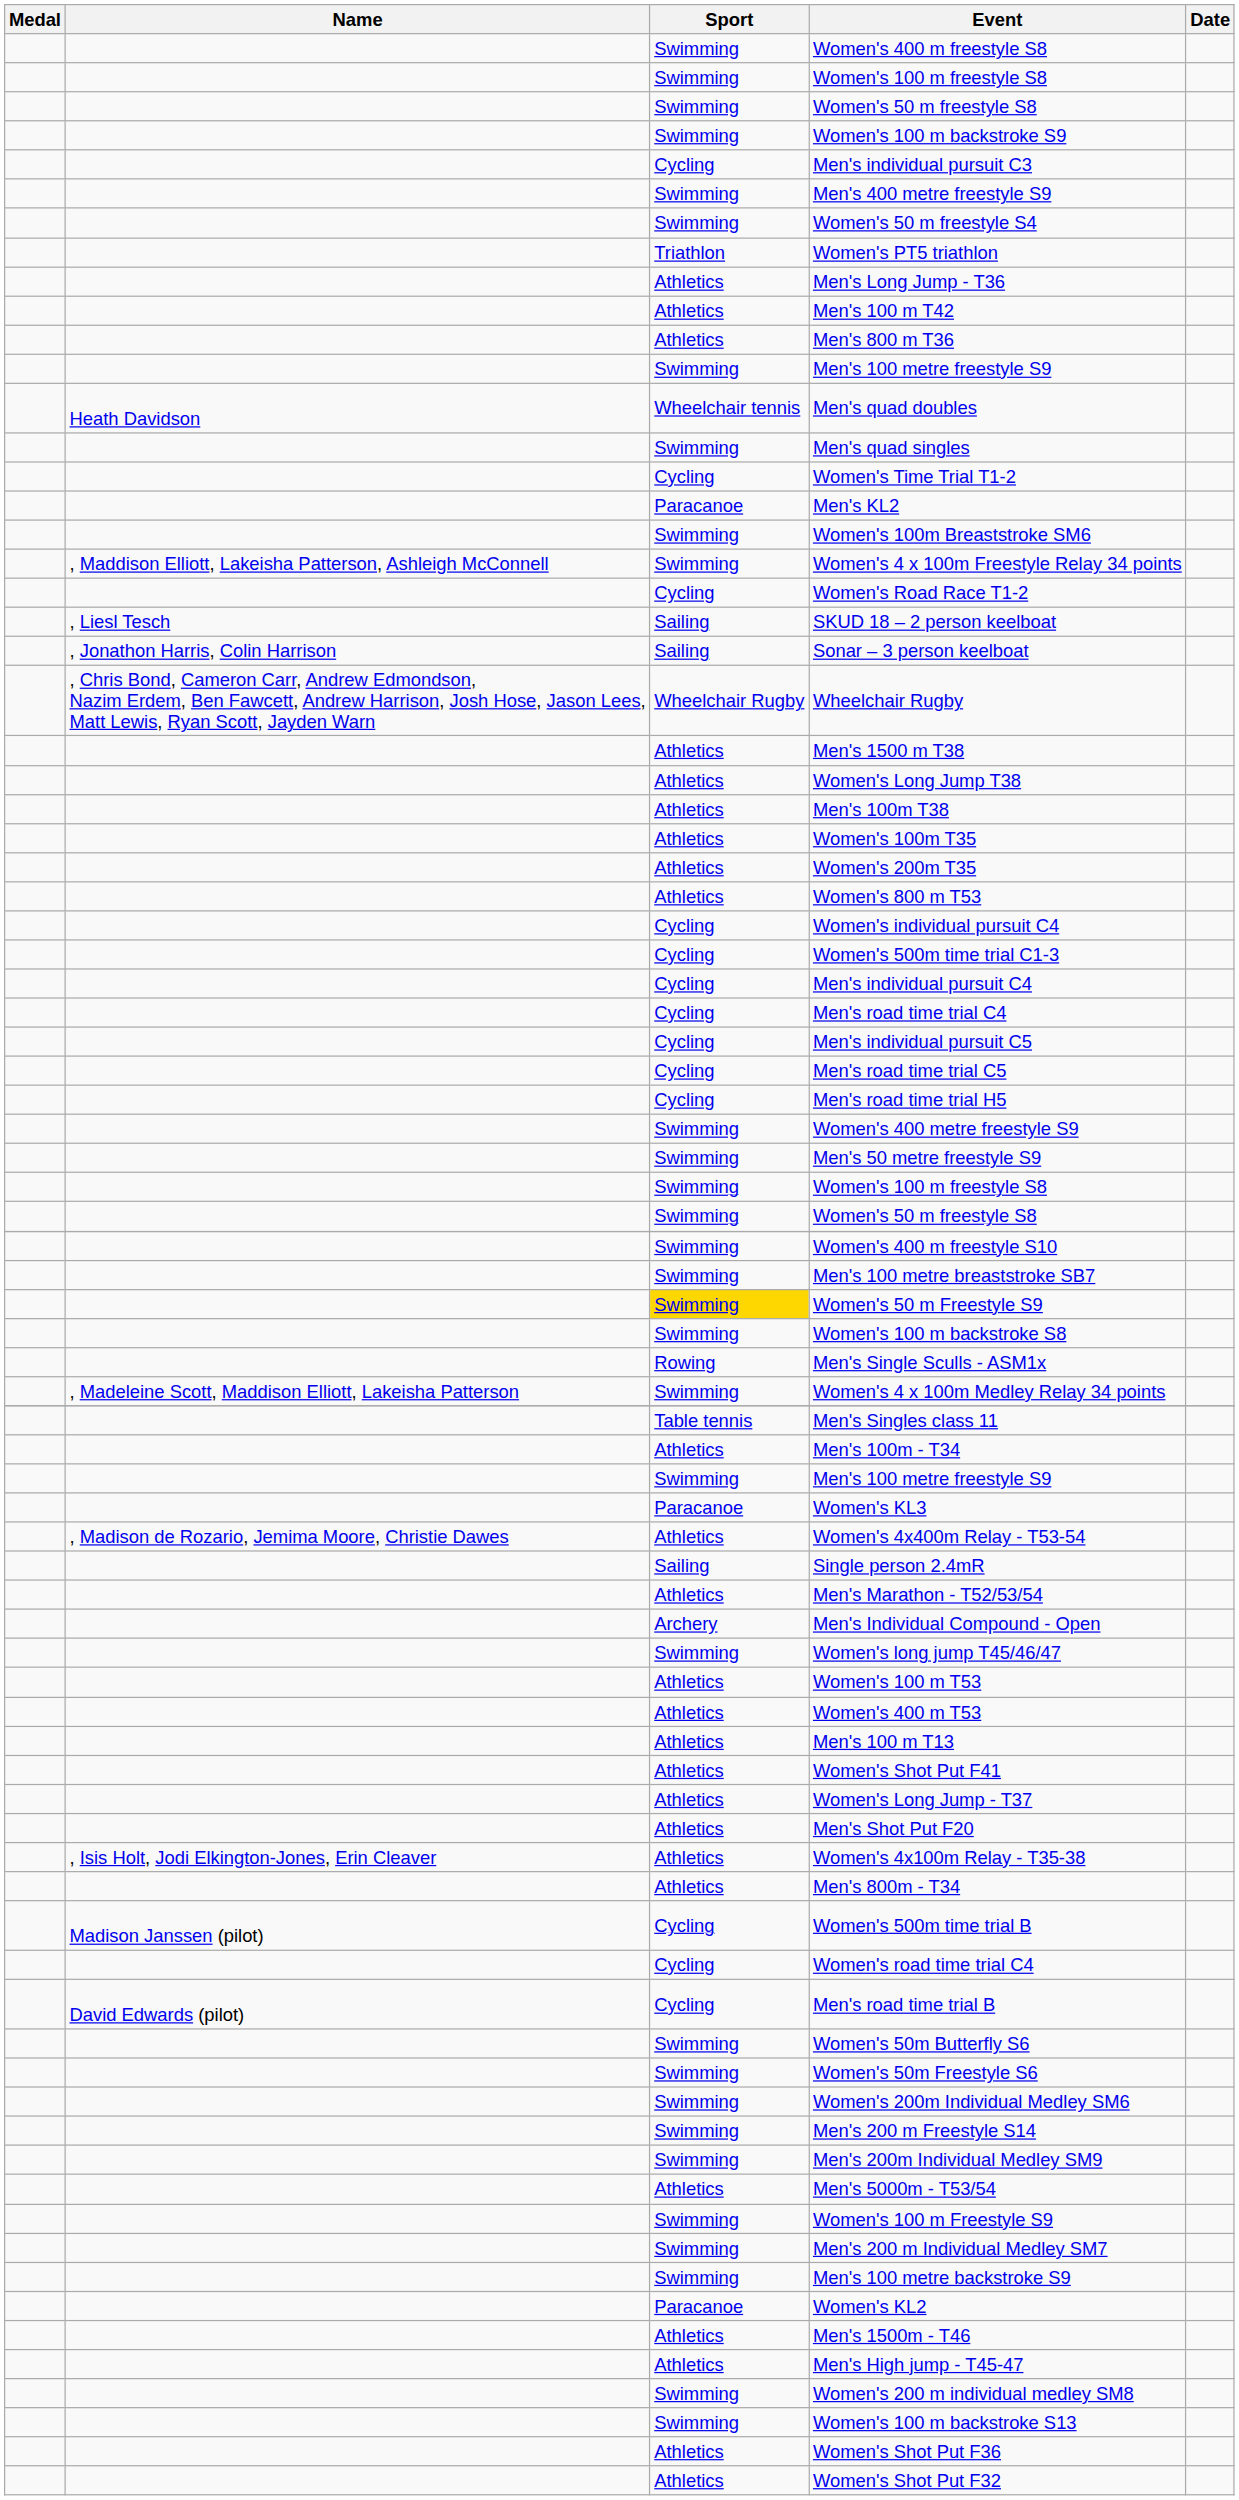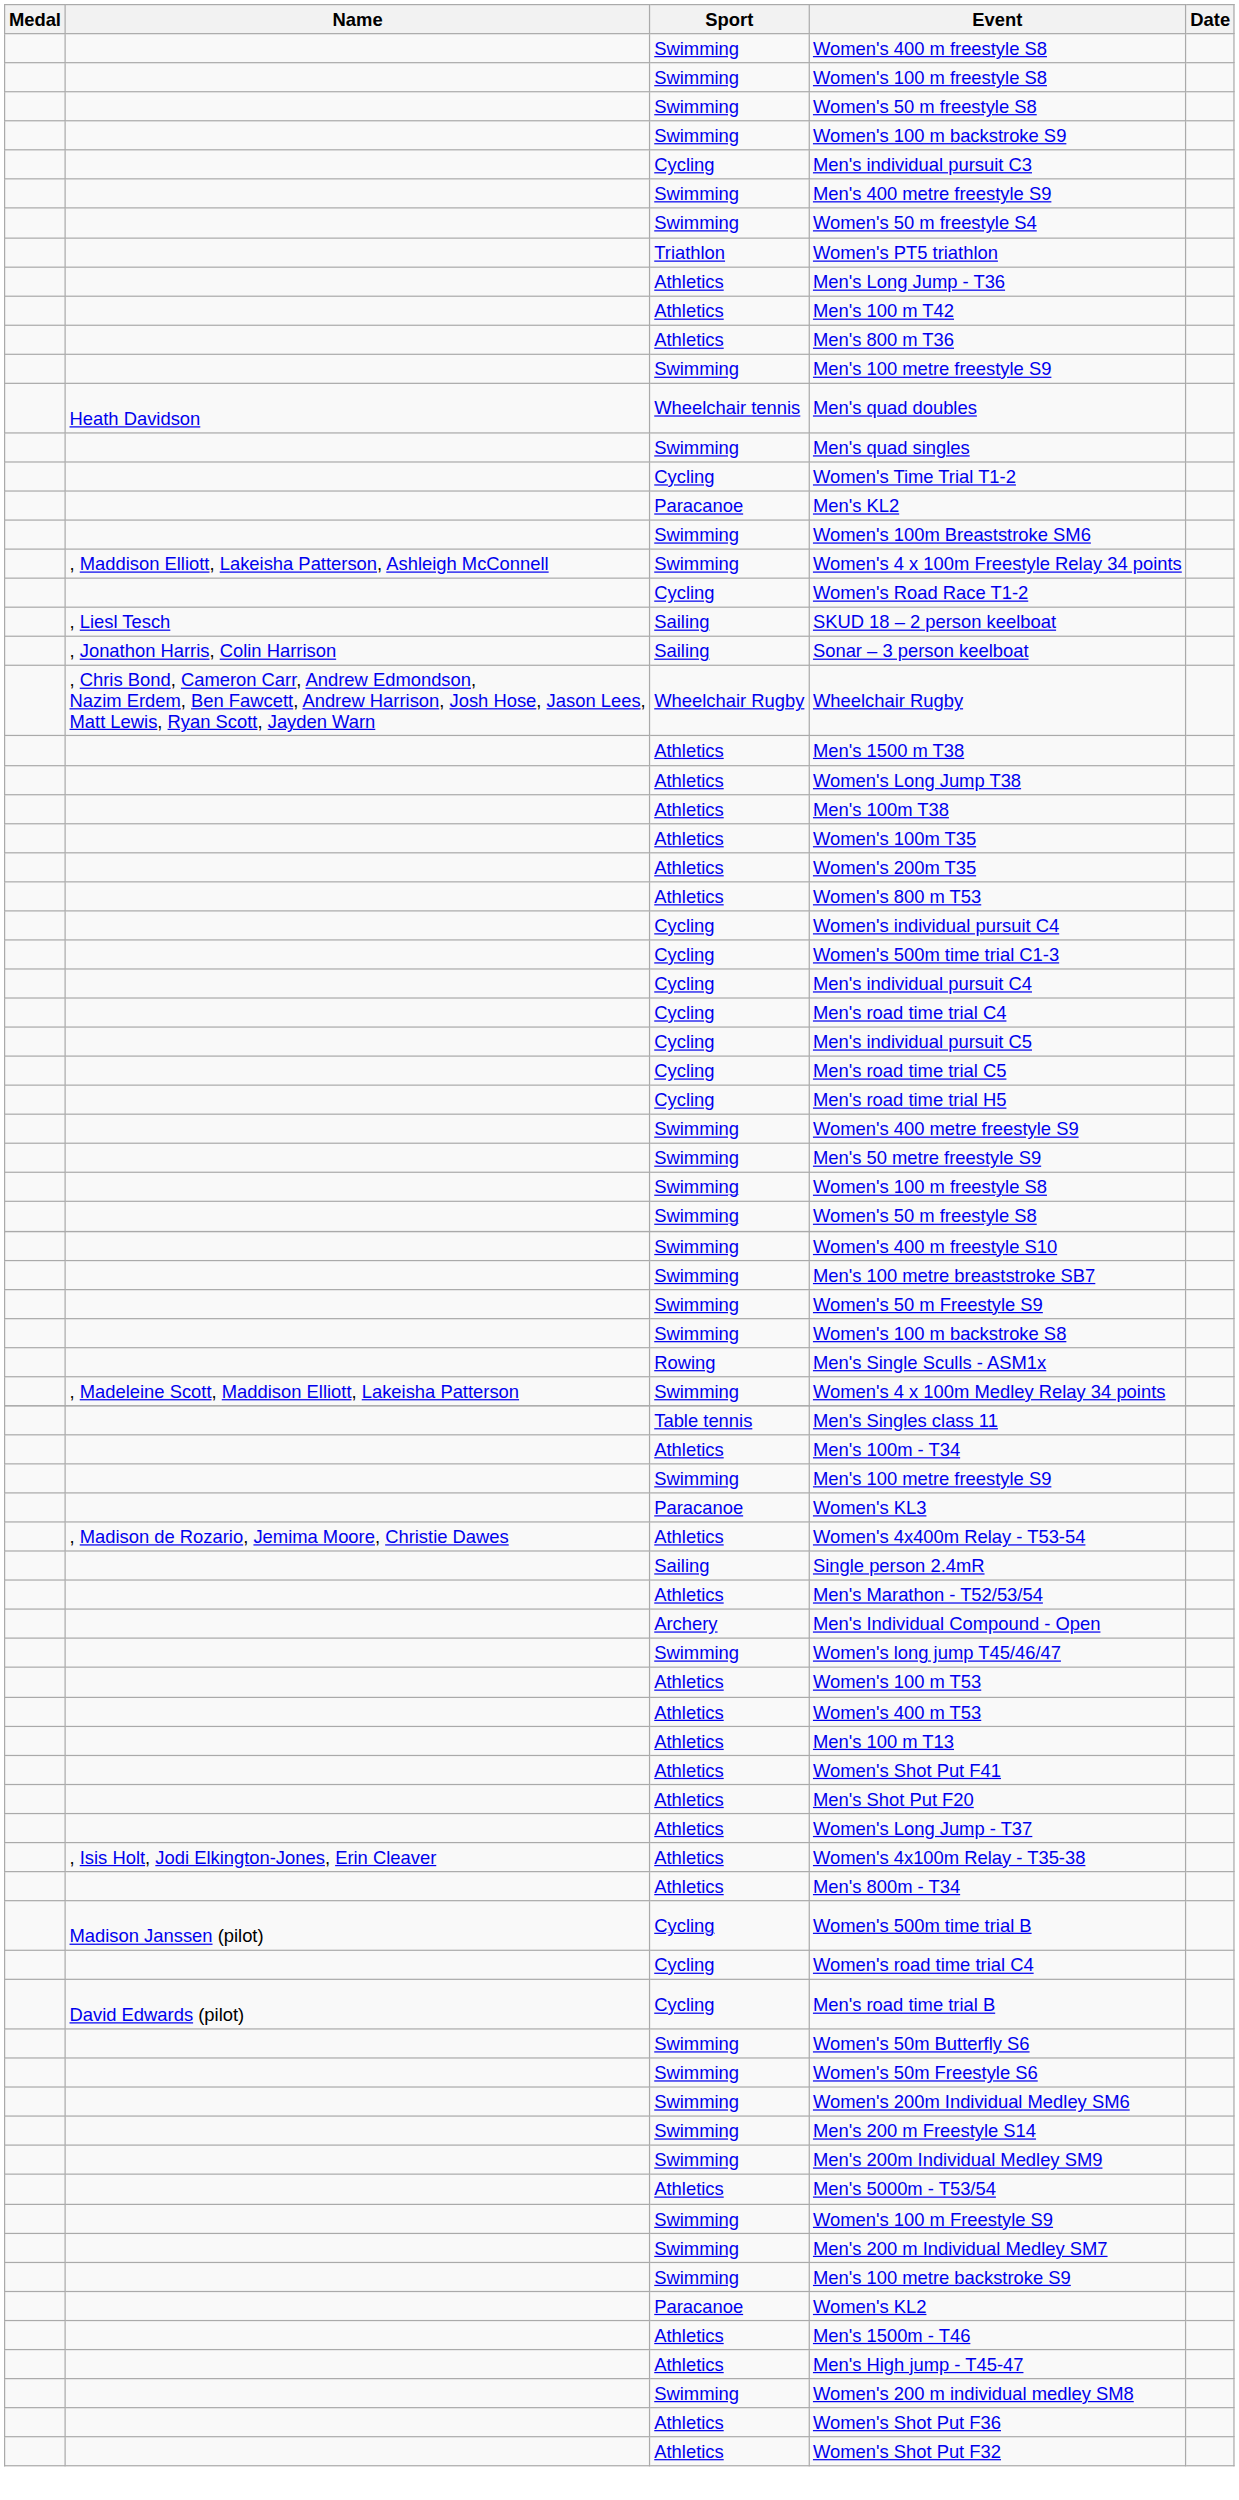Women's 50 m Freestyle S9 | Sport: gold background -> no background
rows swapped: Men's Shot Put F20 <-> Women's Long Jump - T37
- row: Swimming | Women's 100 m backstroke S13
